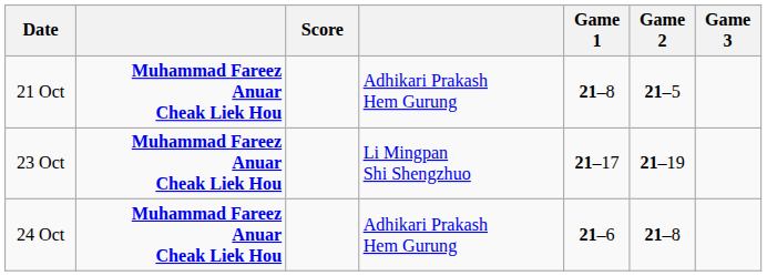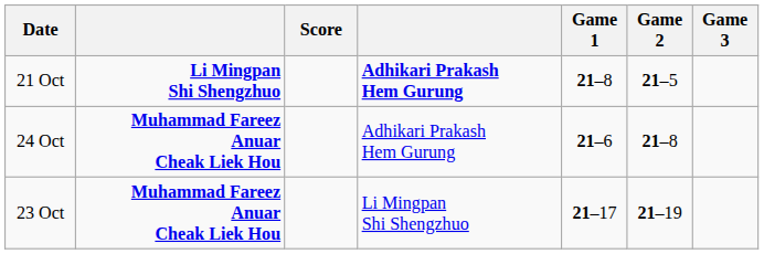21 Oct | column 2: Muhammad Fareez Anuar Cheak Liek Hou -> Li Mingpan Shi Shengzhuo
21 Oct | column 4: normal -> bold
rows swapped: 23 Oct <-> 24 Oct
